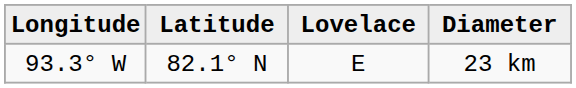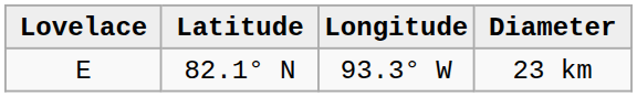columns swapped: Lovelace <-> Longitude
